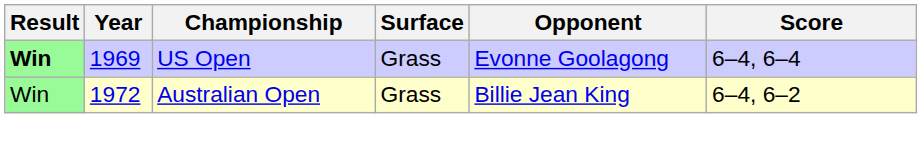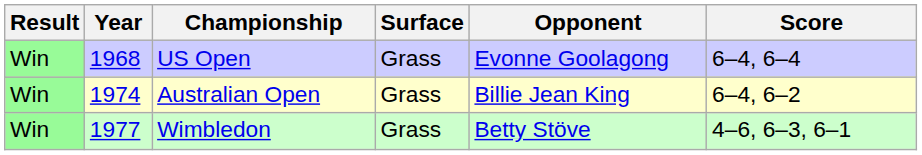US Open | Result: bold -> normal
US Open | Year: 1969 -> 1968
Australian Open | Year: 1972 -> 1974
+ row: Win | 1977 | Wimbledon | Grass | Betty Stöve | 4–6, 6–3, 6–1
